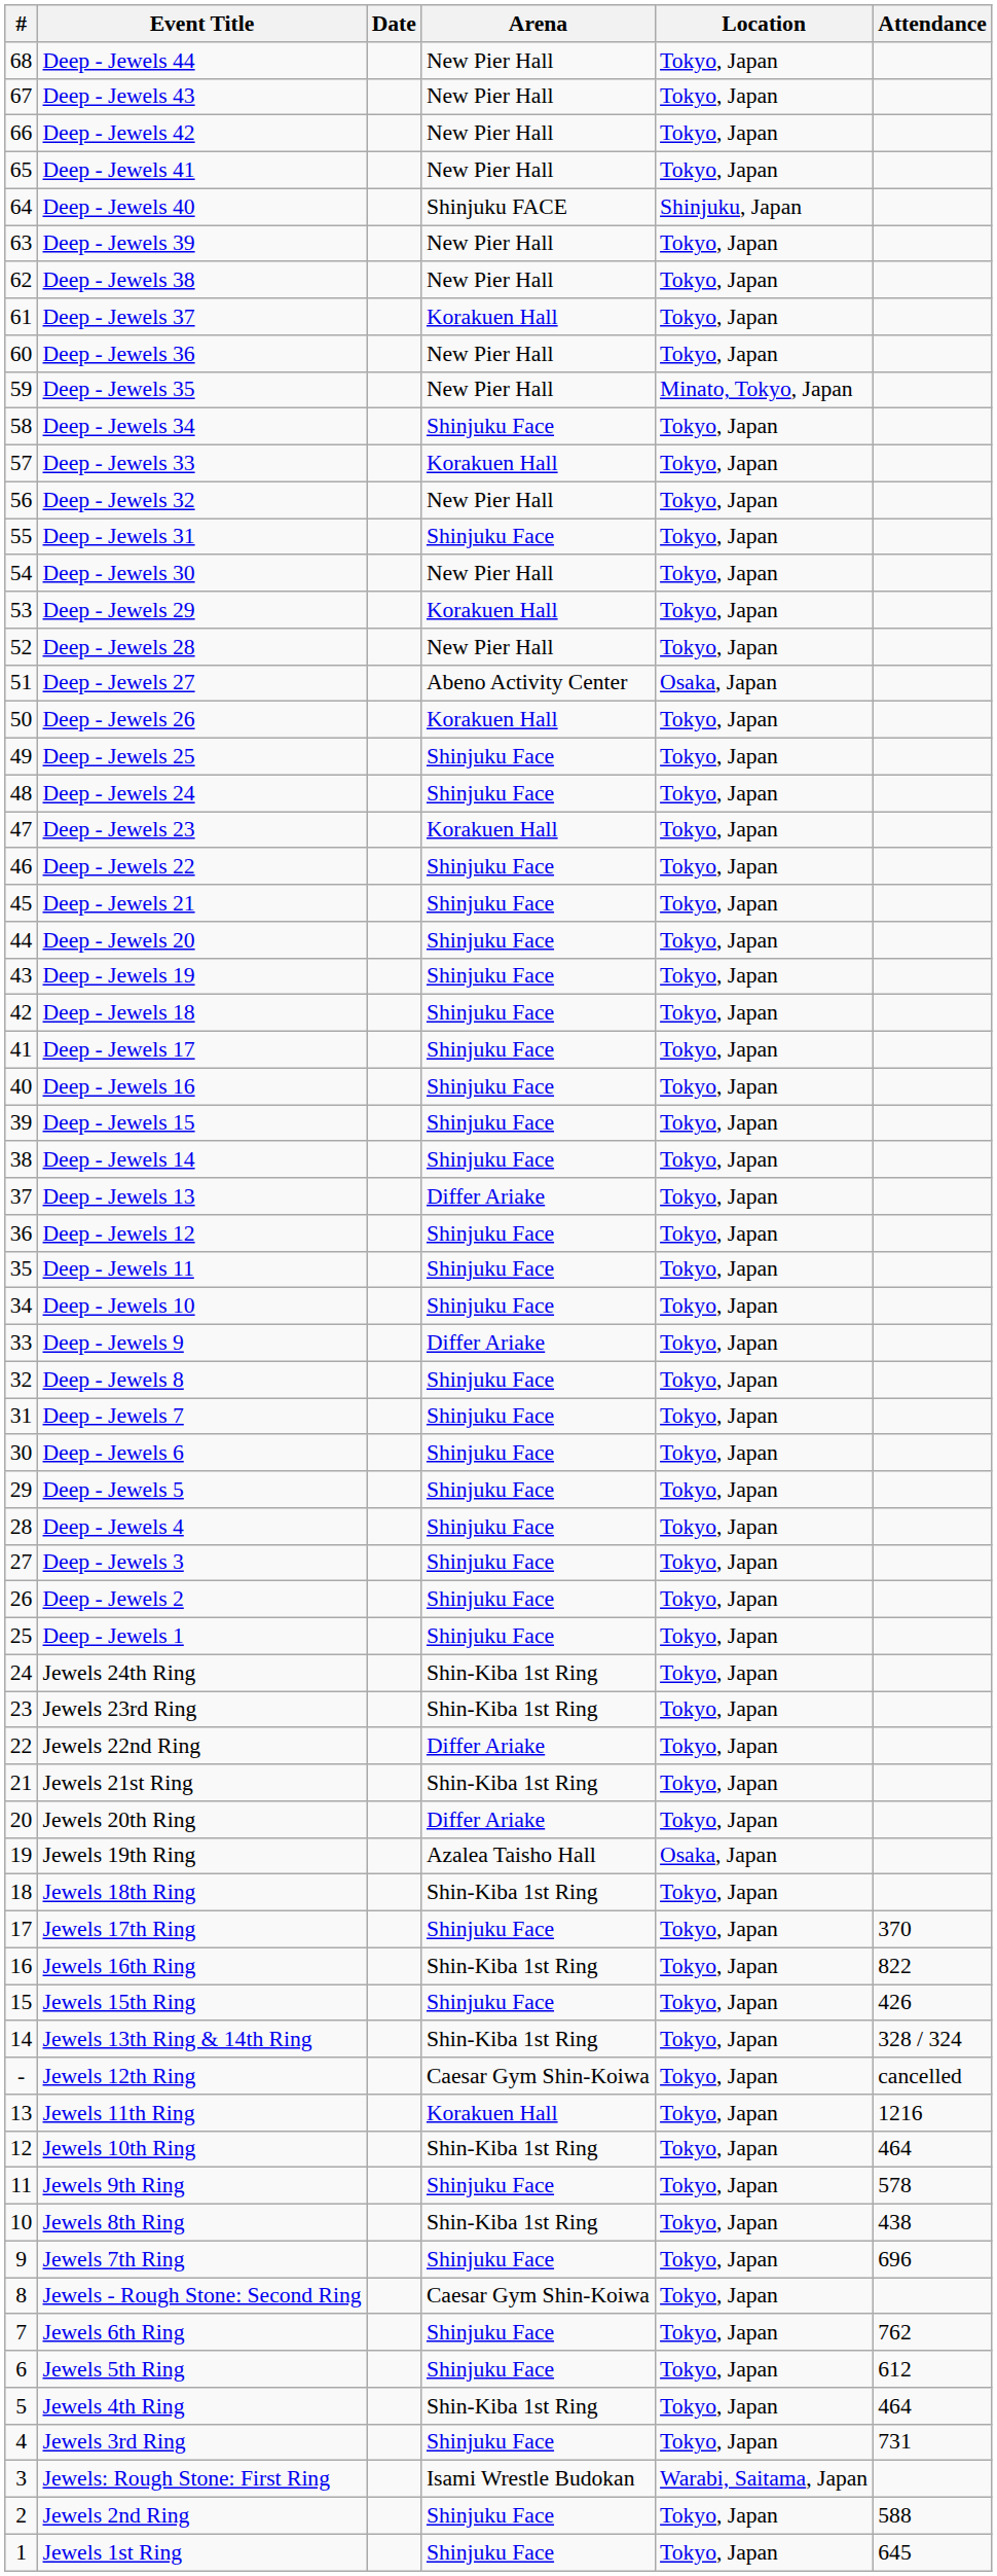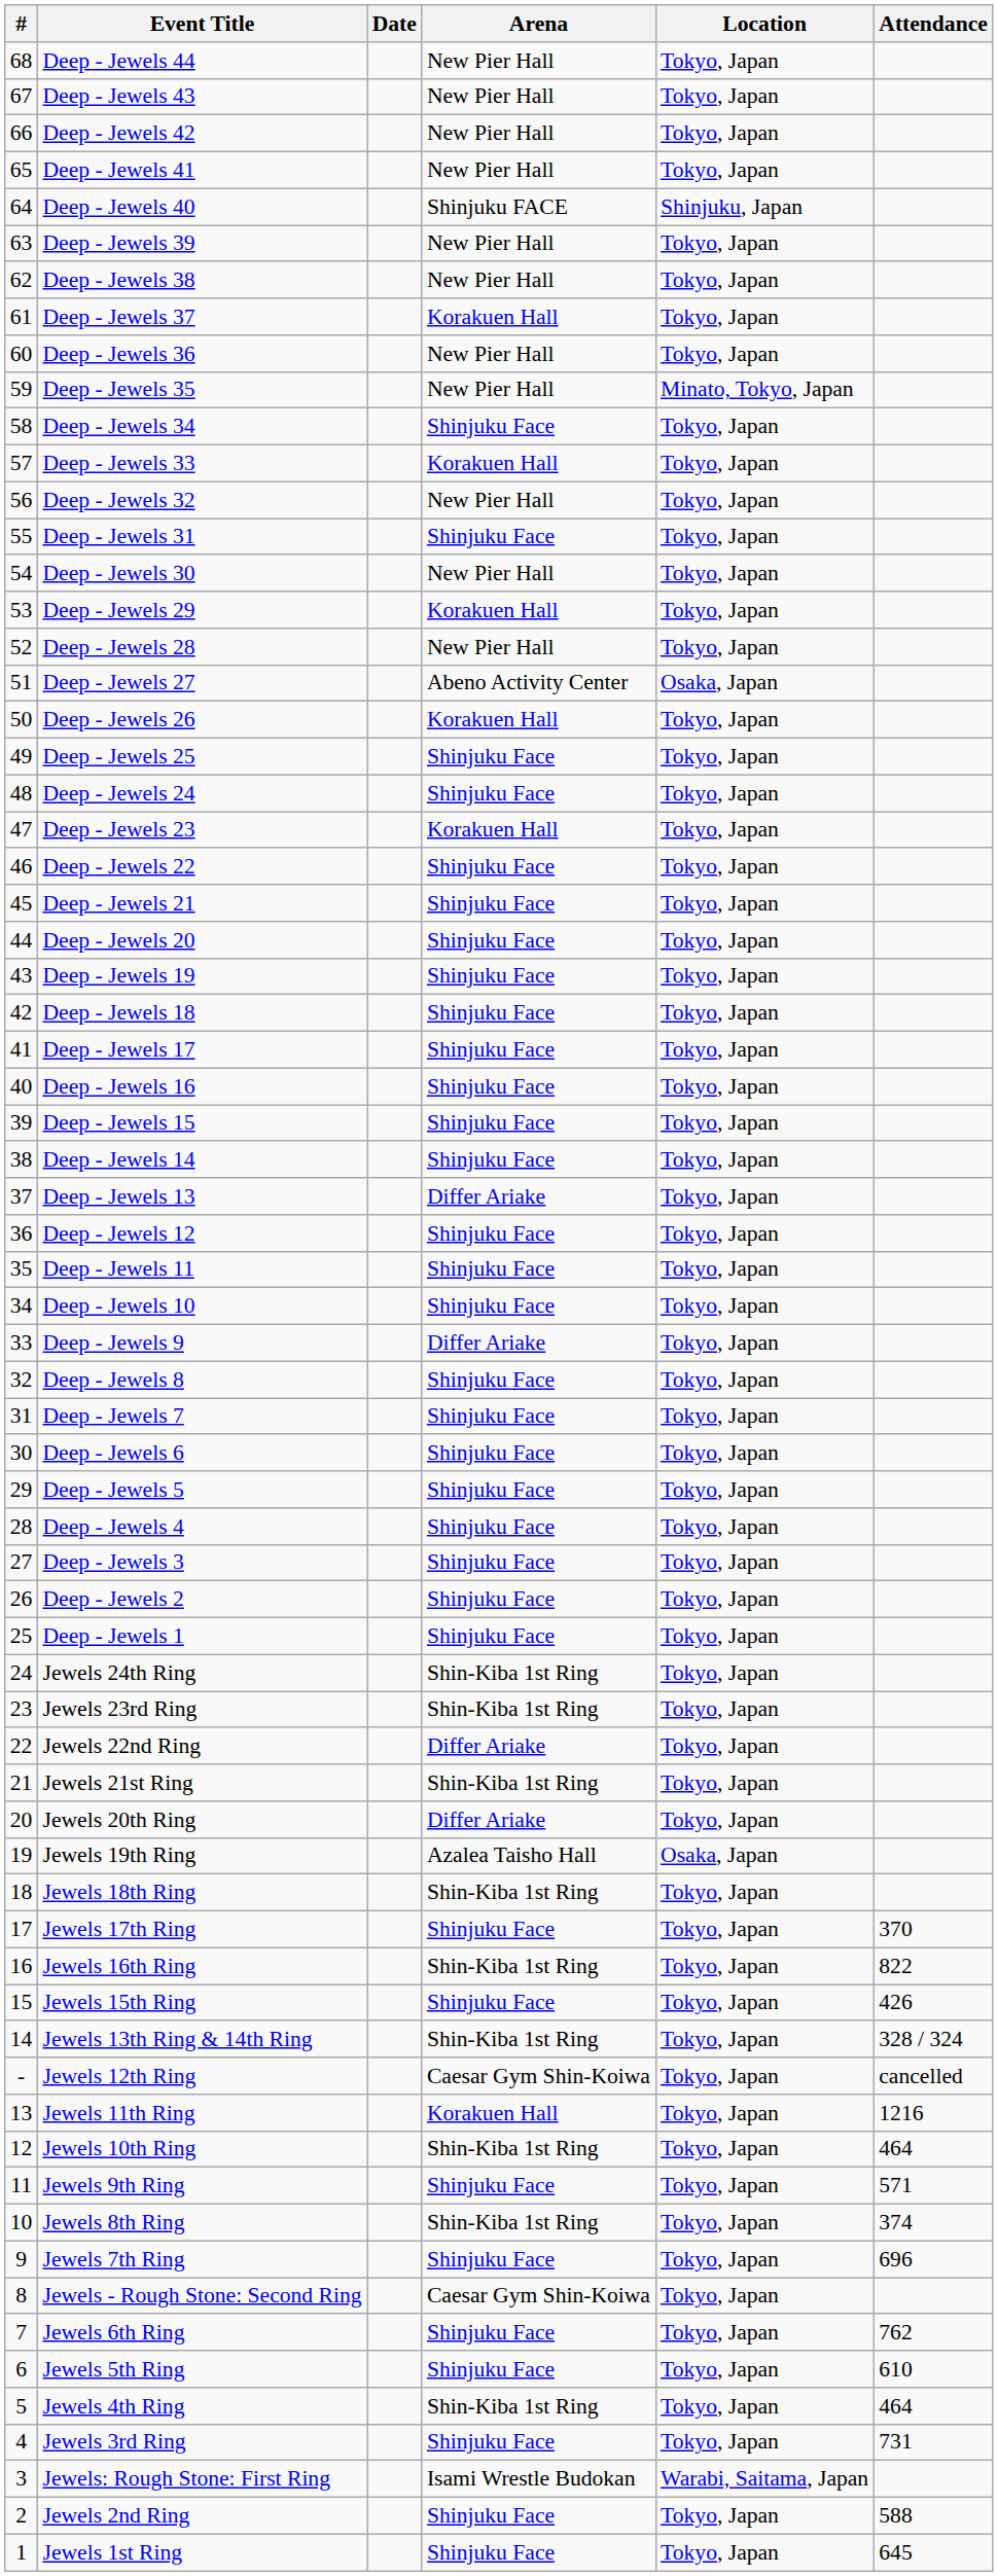Jewels 9th Ring | Attendance: 578 -> 571
Jewels 8th Ring | Attendance: 438 -> 374
Jewels 5th Ring | Attendance: 612 -> 610
